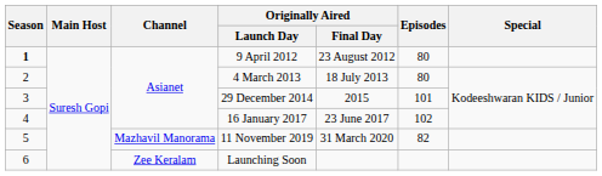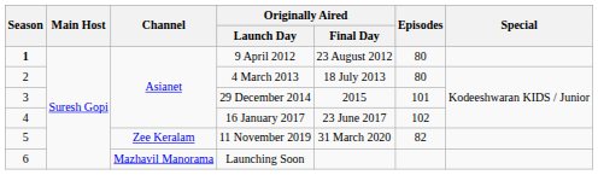11 November 2019 | Channel: Mazhavil Manorama -> Zee Keralam
Launching Soon | Channel: Zee Keralam -> Mazhavil Manorama
